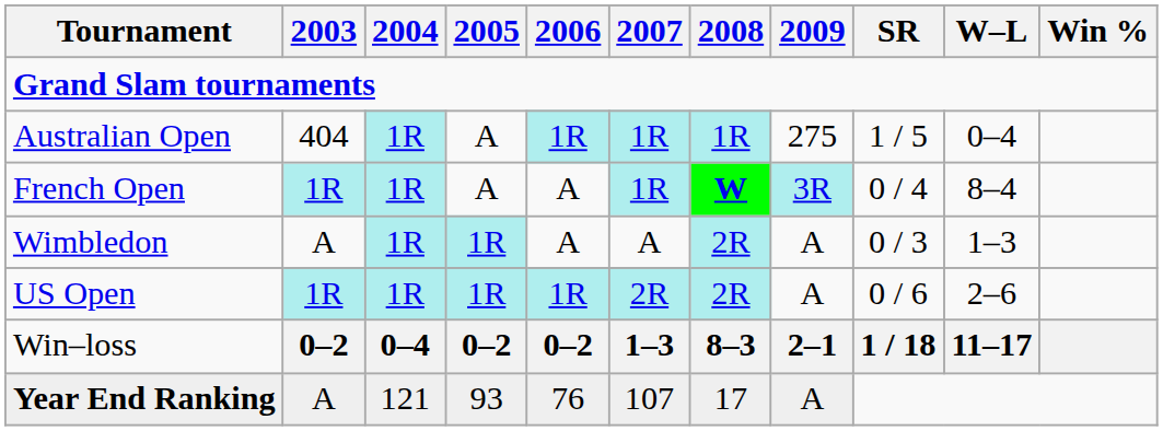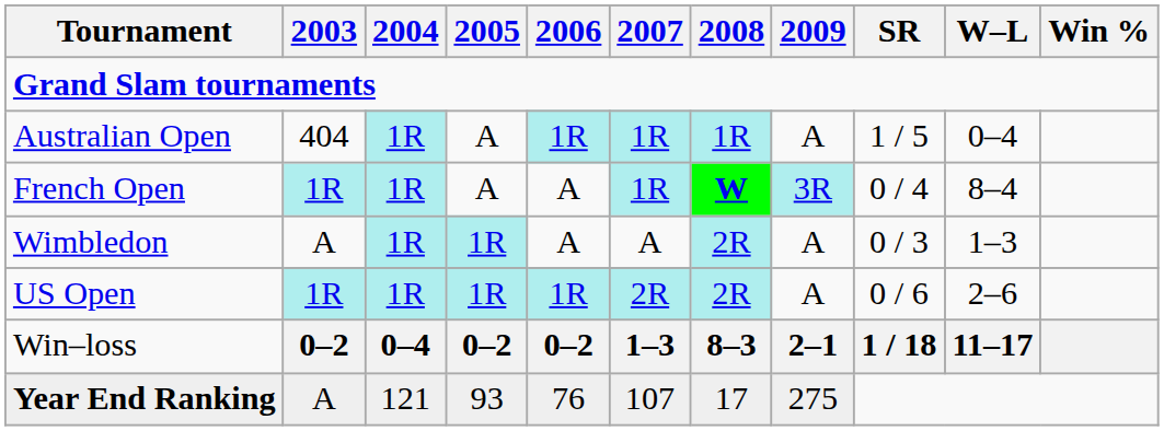Australian Open | 2009: 275 -> A
Year End Ranking | 2009: A -> 275
